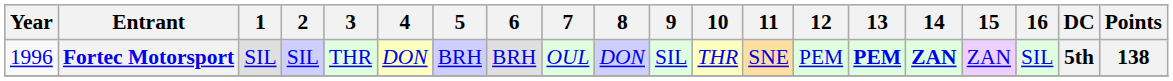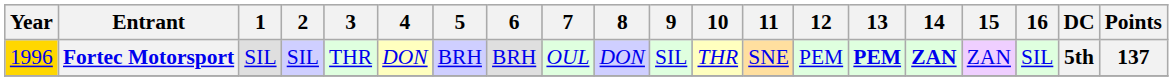Fortec Motorsport | Year: no background -> gold background
Fortec Motorsport | Points: 138 -> 137
